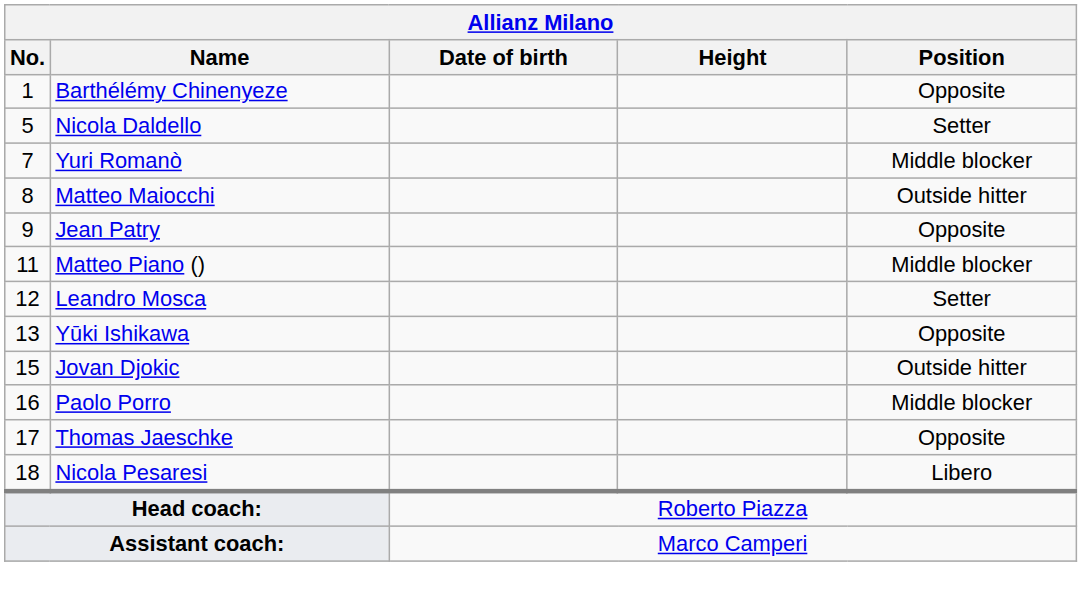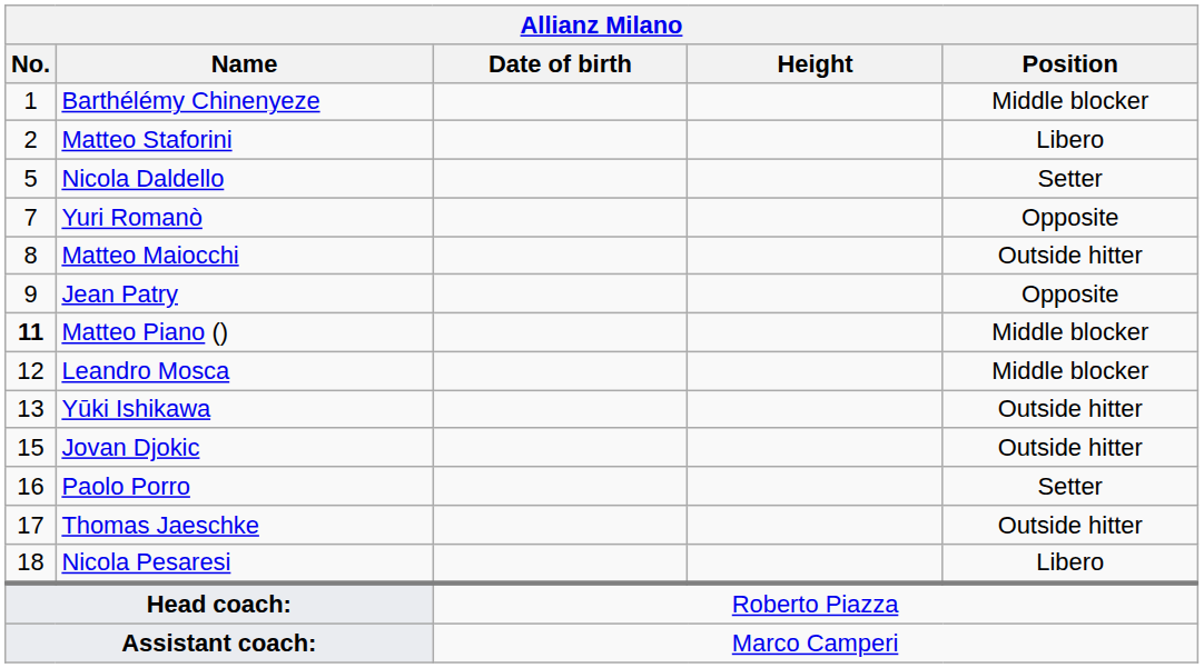Barthélémy Chinenyeze | Position: Opposite -> Middle blocker
+ row: 2 | Matteo Staforini | Libero
Yuri Romanò | Position: Middle blocker -> Opposite
Matteo Piano () | No.: normal -> bold
Leandro Mosca | Position: Setter -> Middle blocker
Yūki Ishikawa | Position: Opposite -> Outside hitter
Paolo Porro | Position: Middle blocker -> Setter
Thomas Jaeschke | Position: Opposite -> Outside hitter
